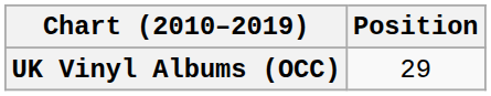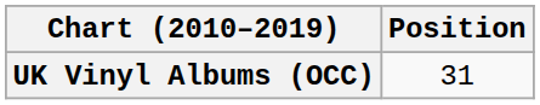UK Vinyl Albums (OCC) | Position: 29 -> 31
